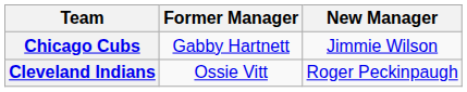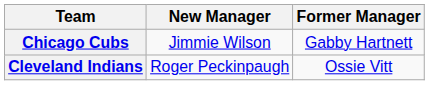columns swapped: Former Manager <-> New Manager
